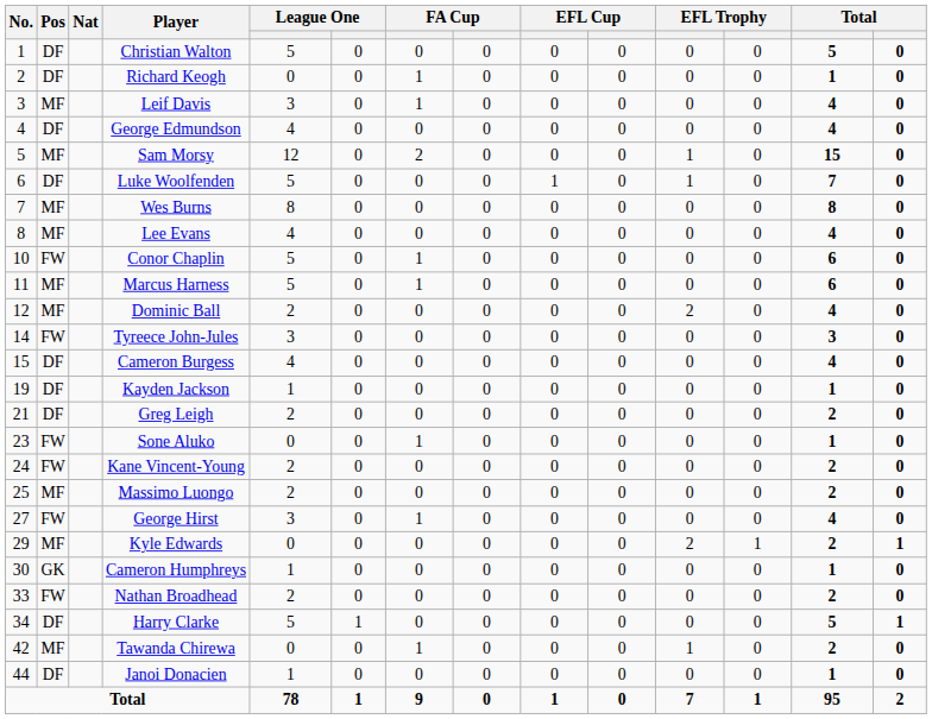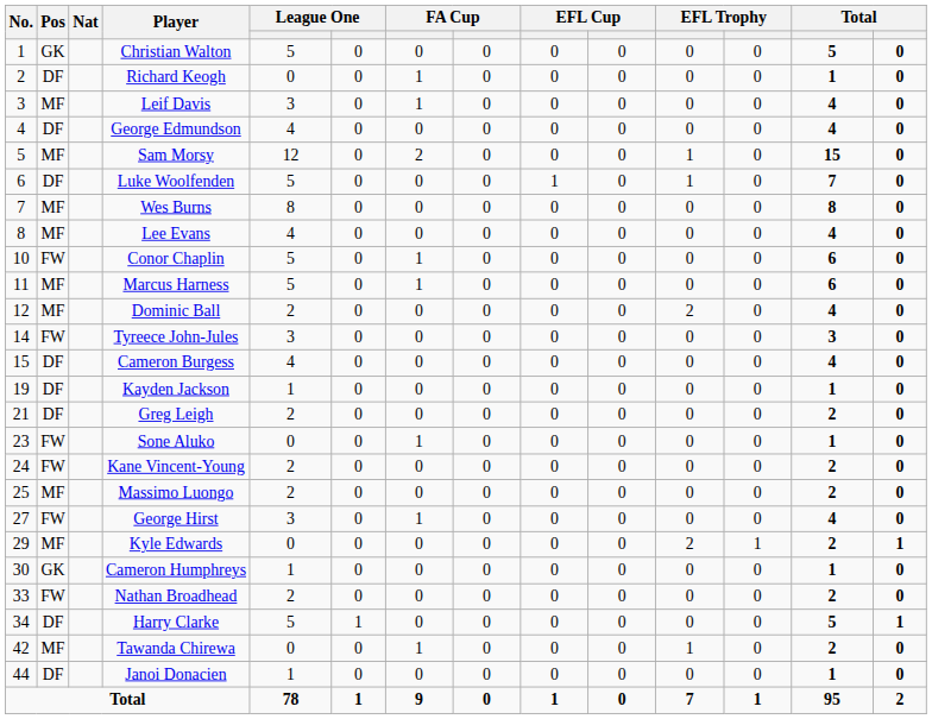Christian Walton | Pos: DF -> GK
